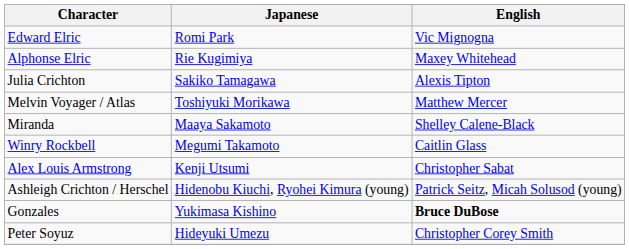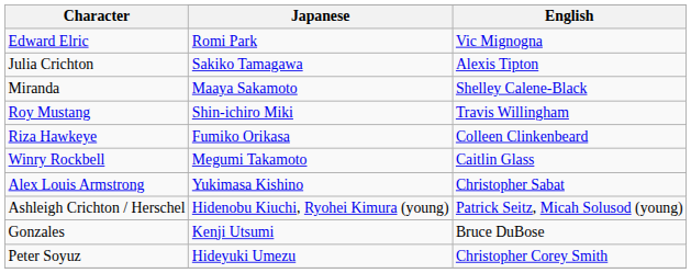- row: Alphonse Elric | Rie Kugimiya | Maxey Whitehead
- row: Melvin Voyager / Atlas | Toshiyuki Morikawa | Matthew Mercer
+ row: Roy Mustang | Shin-ichiro Miki | Travis Willingham
+ row: Riza Hawkeye | Fumiko Orikasa | Colleen Clinkenbeard
Alex Louis Armstrong | Japanese: Kenji Utsumi -> Yukimasa Kishino
Gonzales | Japanese: Yukimasa Kishino -> Kenji Utsumi
Gonzales | English: bold -> normal
